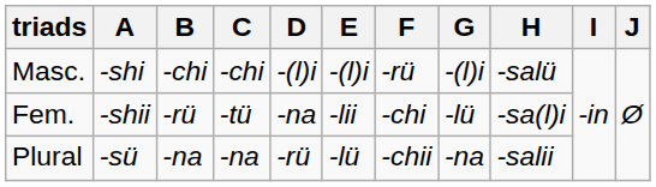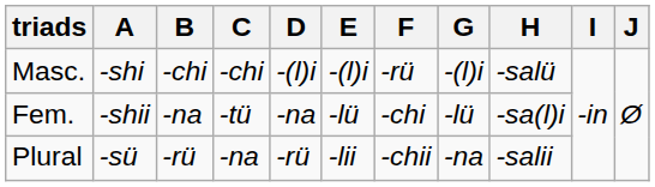Fem. | B: -rü -> -na
Fem. | E: -lii -> -lü
Plural | B: -na -> -rü
Plural | E: -lü -> -lii
